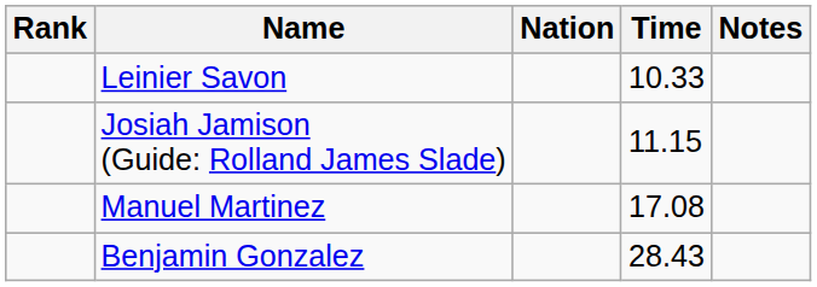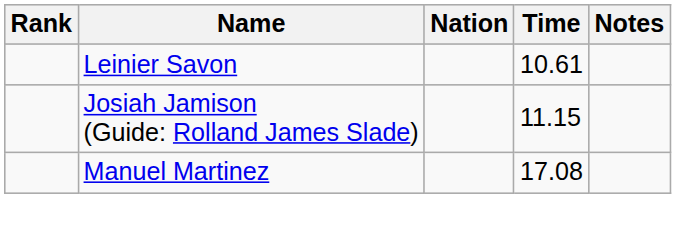Leinier Savon | Time: 10.33 -> 10.61
- row: Benjamin Gonzalez | 28.43
